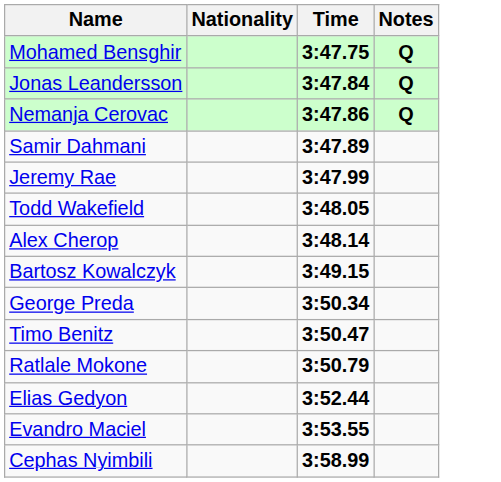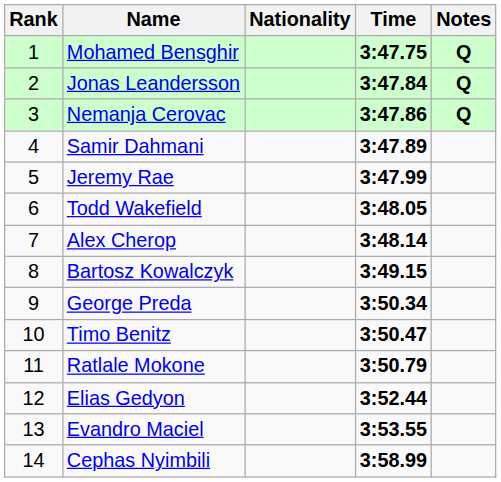+ column: Rank | 1 | 2 | 3 | 4 | 5 | 6 | 7 | 8 | 9 | 10 | 11 | 12 | 13 | 14
